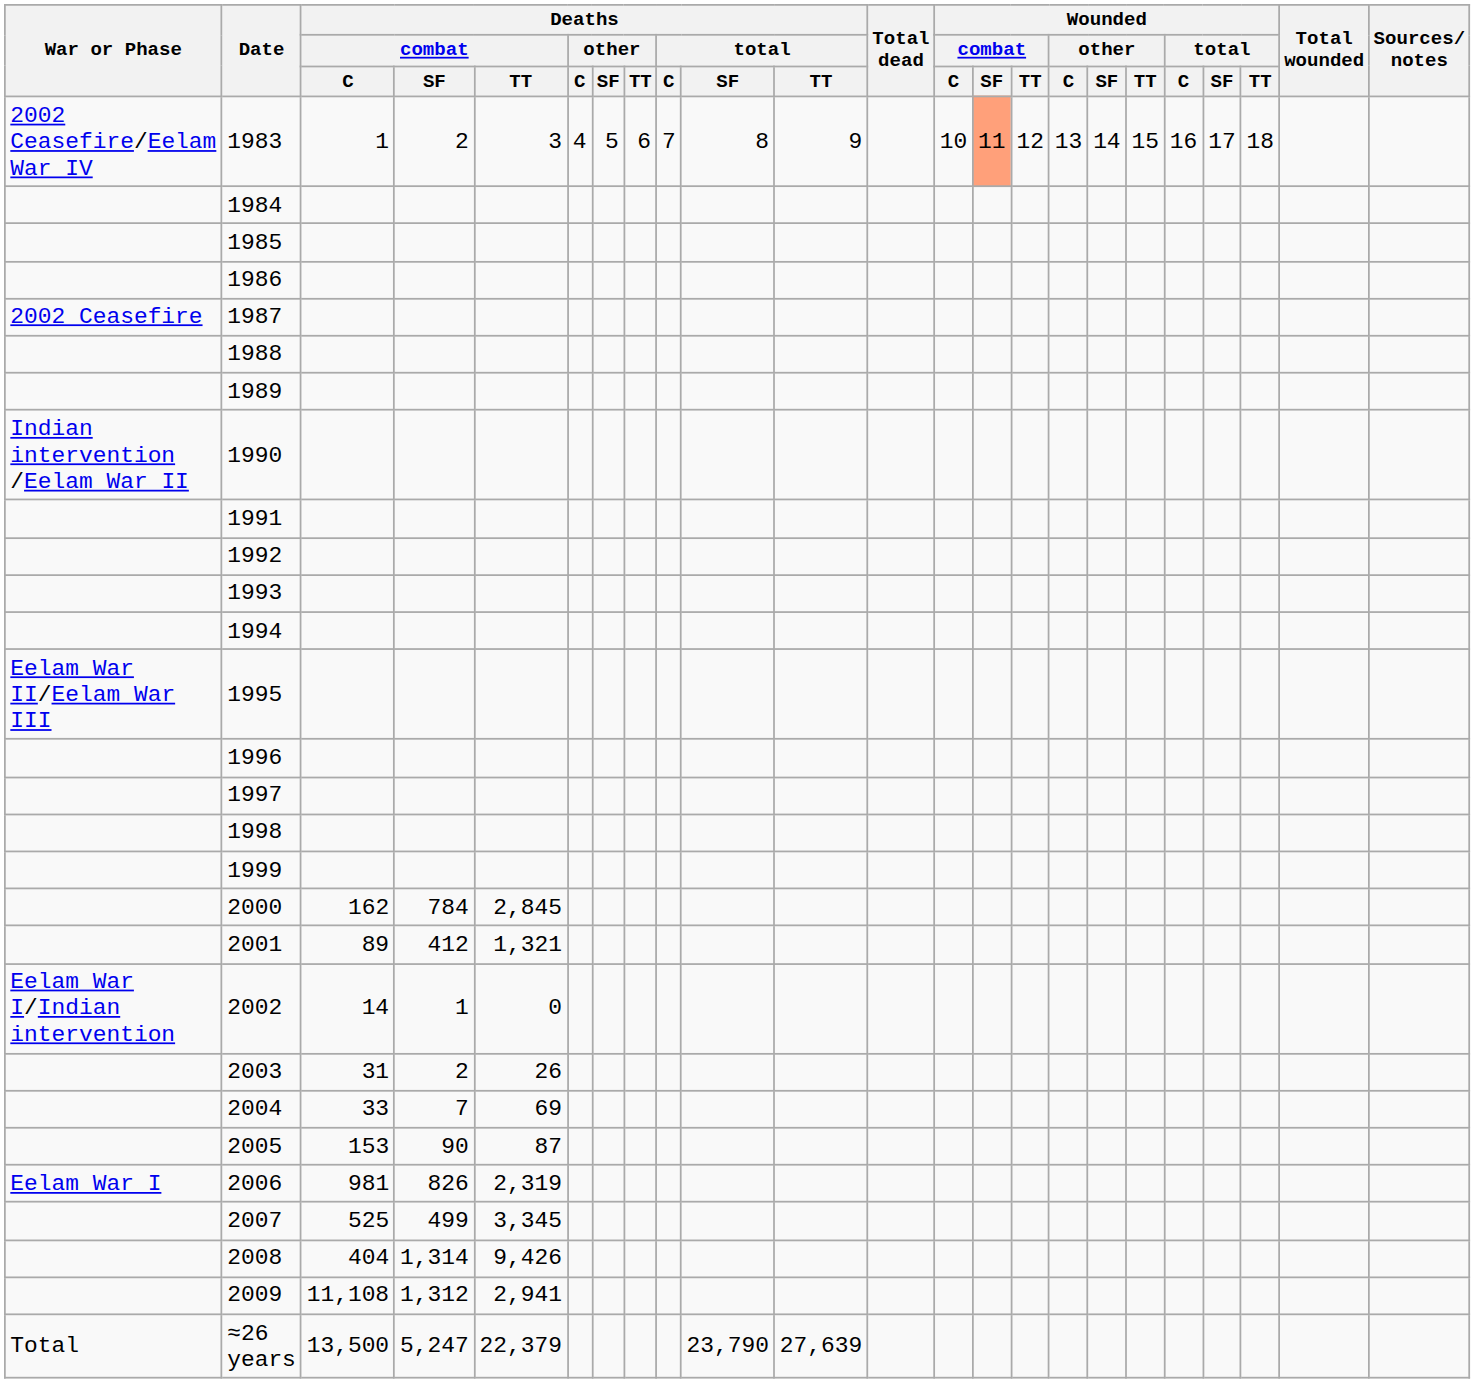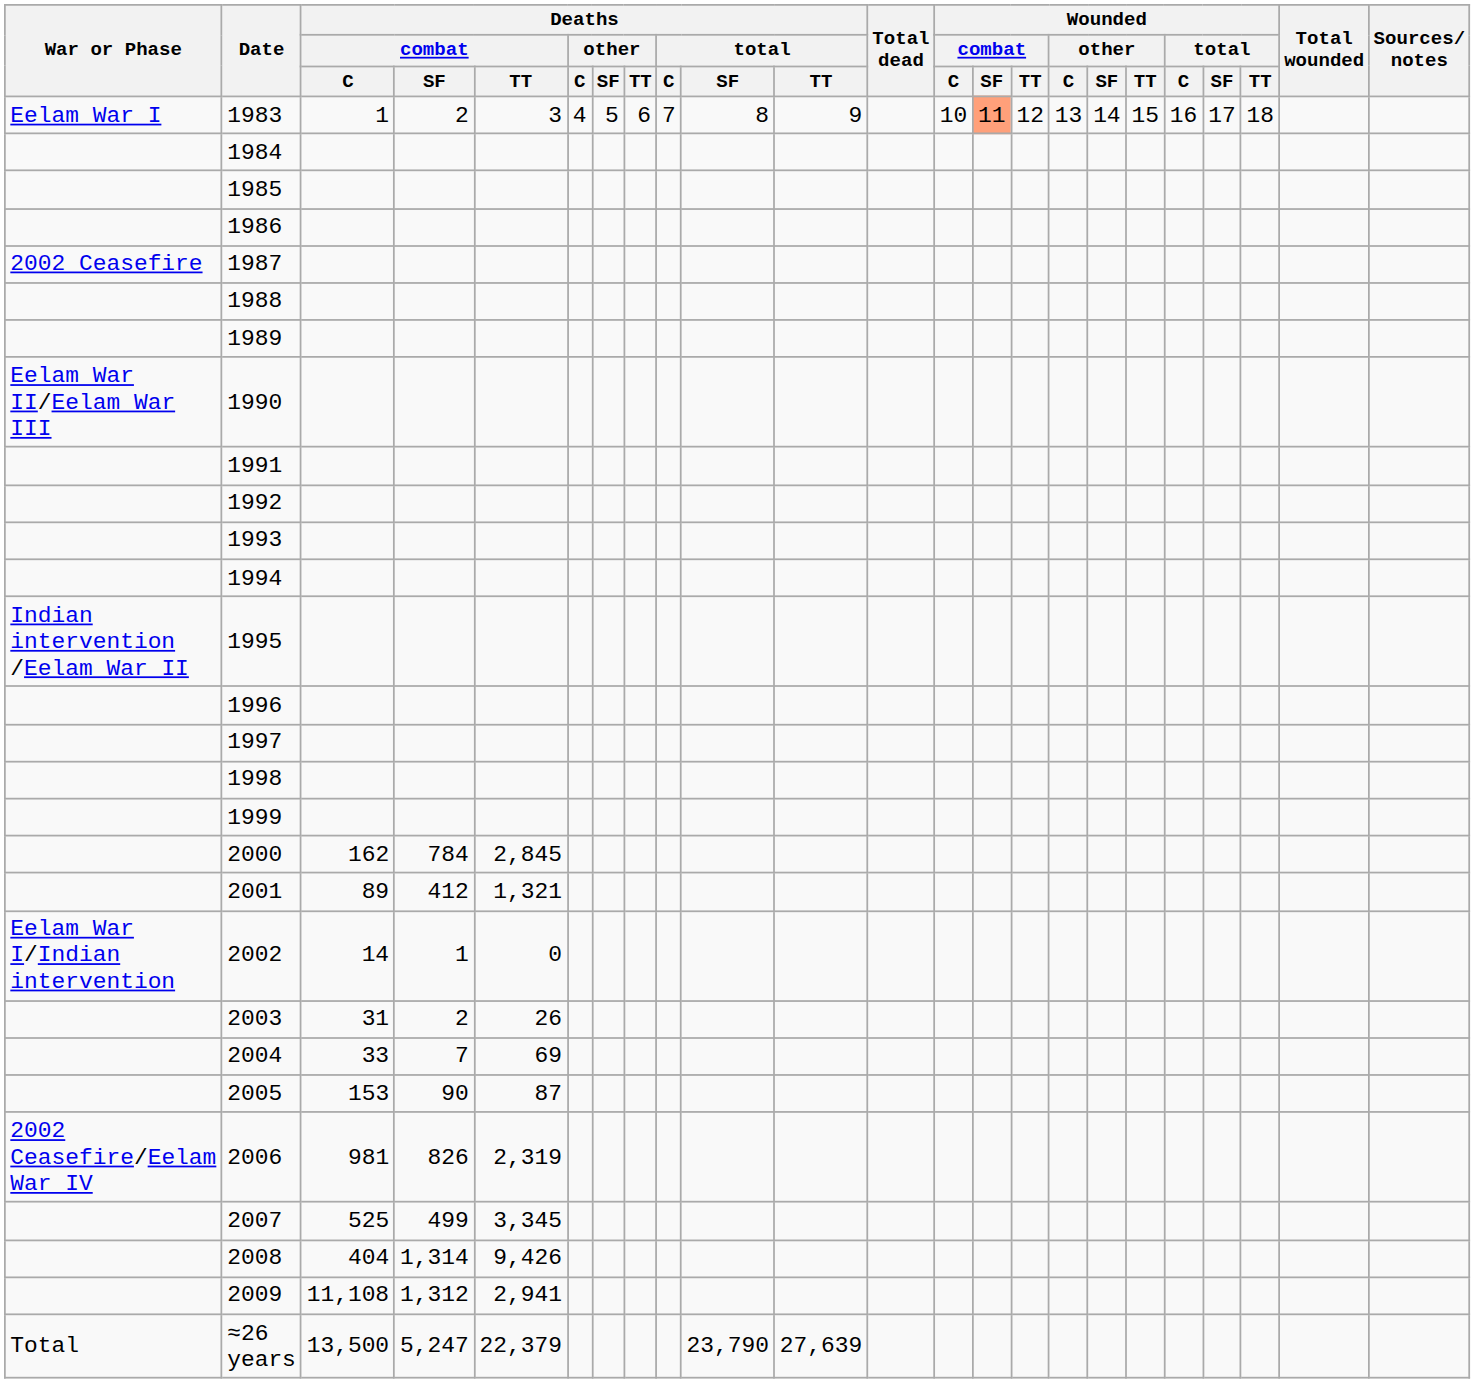1983 | War or Phase: 2002 Ceasefire/Eelam War IV -> Eelam War I
1990 | War or Phase: Indian intervention /Eelam War II -> Eelam War II/Eelam War III
1995 | War or Phase: Eelam War II/Eelam War III -> Indian intervention /Eelam War II
2006 | War or Phase: Eelam War I -> 2002 Ceasefire/Eelam War IV
